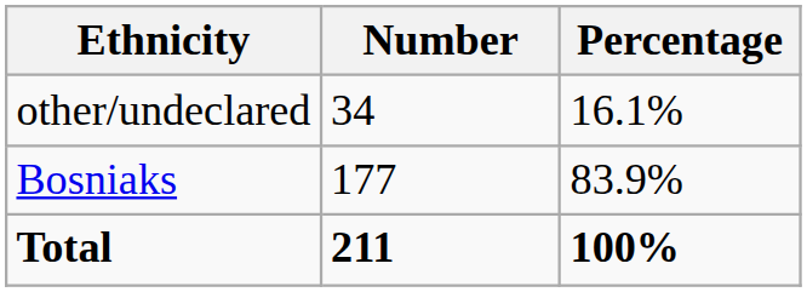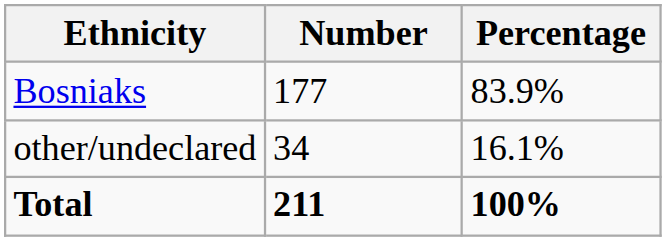rows swapped: Bosniaks <-> other/undeclared
